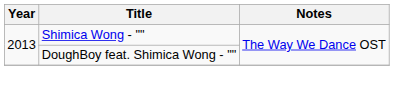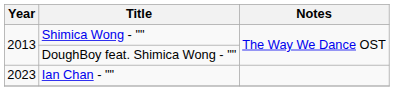+ row: 2023 | Ian Chan - ""
